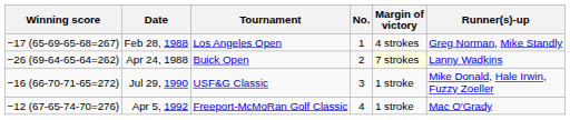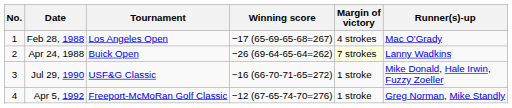columns swapped: No. <-> Winning score
Feb 28, 1988 | Runner(s)-up: Greg Norman, Mike Standly -> Mac O'Grady
Apr 5, 1992 | Runner(s)-up: Mac O'Grady -> Greg Norman, Mike Standly
